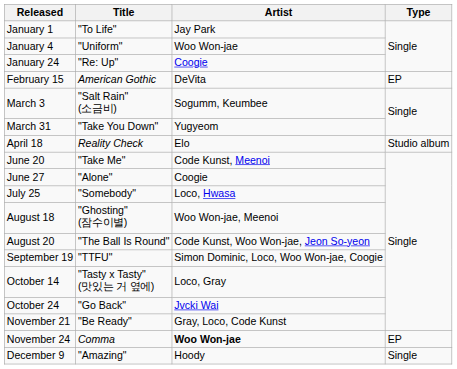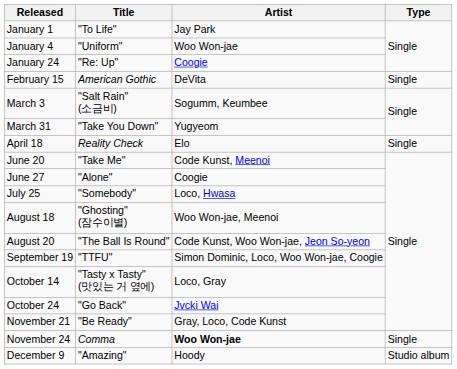February 15 | Type: EP -> Single
April 18 | Type: Studio album -> Single
November 24 | Type: EP -> Single
December 9 | Type: Single -> Studio album
